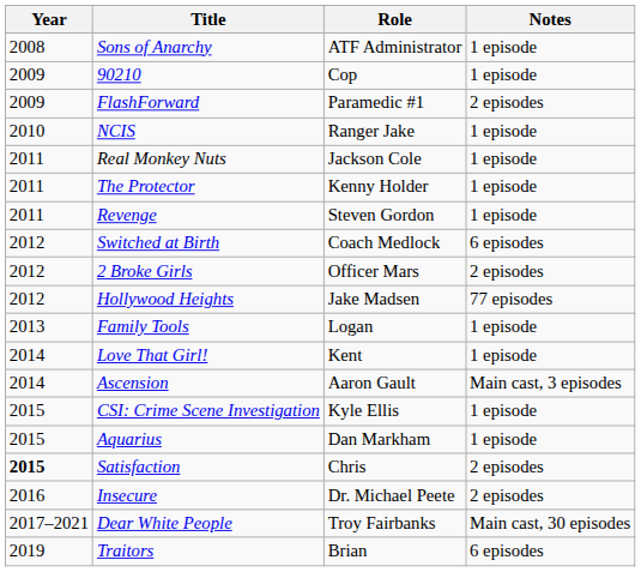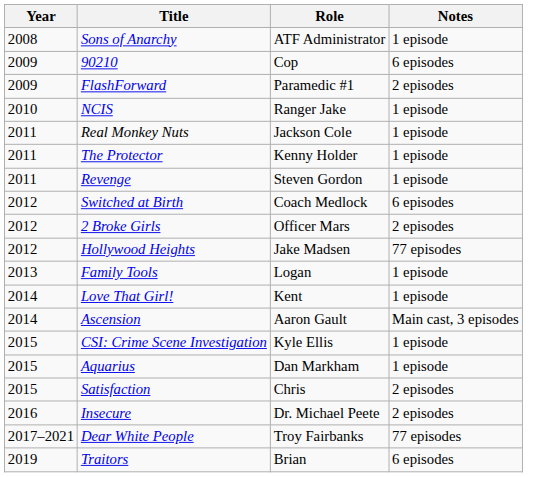90210 | Notes: 1 episode -> 6 episodes
Satisfaction | Year: bold -> normal
Dear White People | Notes: Main cast, 30 episodes -> 77 episodes
